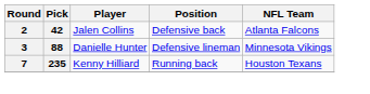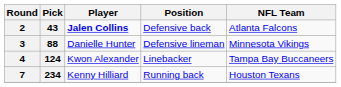2 | Pick: 42 -> 43
2 | Player: normal -> bold
+ row: 4 | 124 | Kwon Alexander | Linebacker | Tampa Bay Buccaneers
7 | Pick: 235 -> 234
